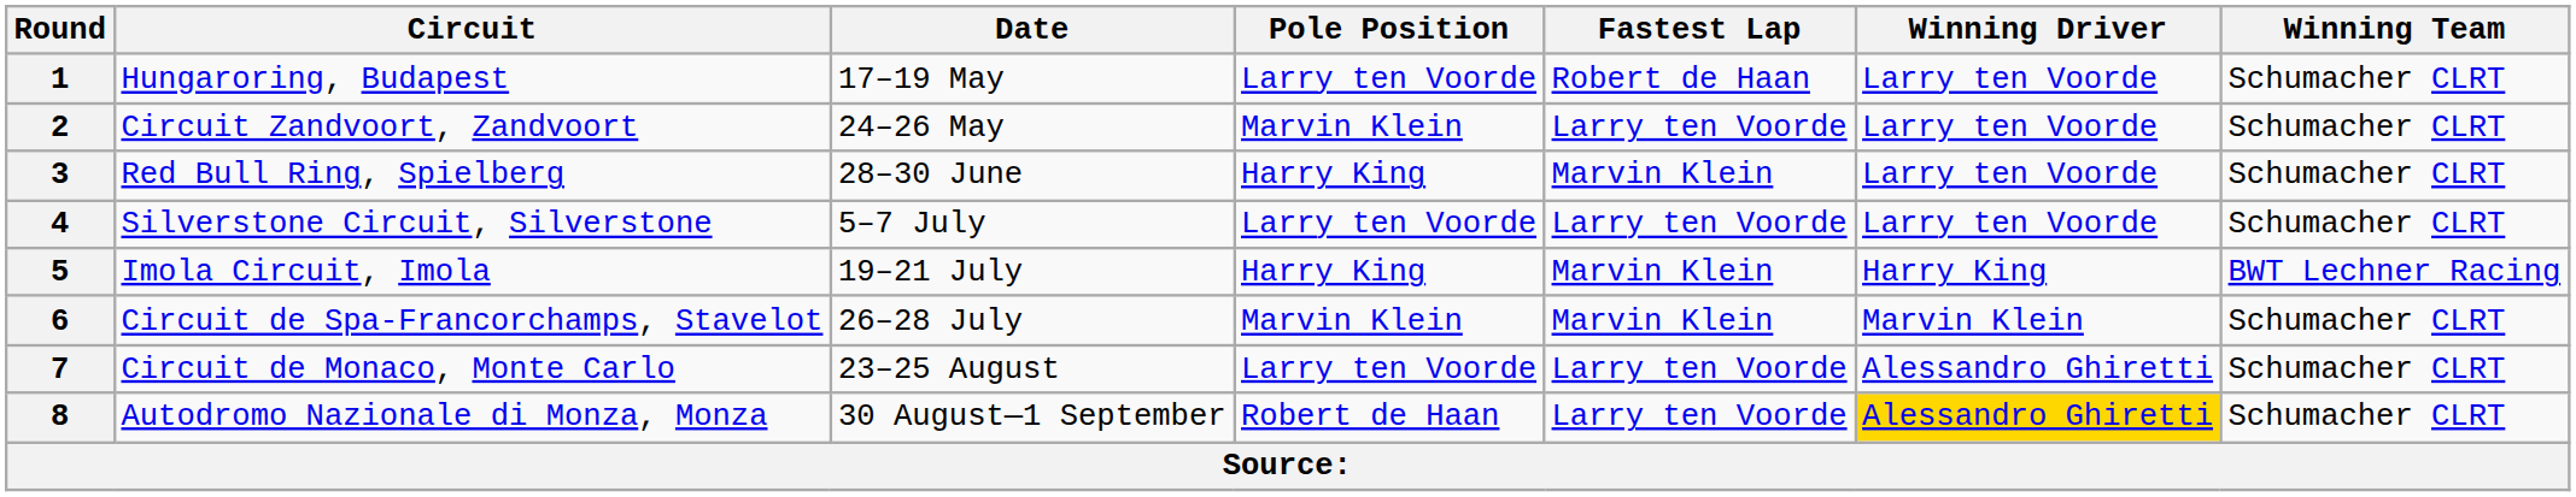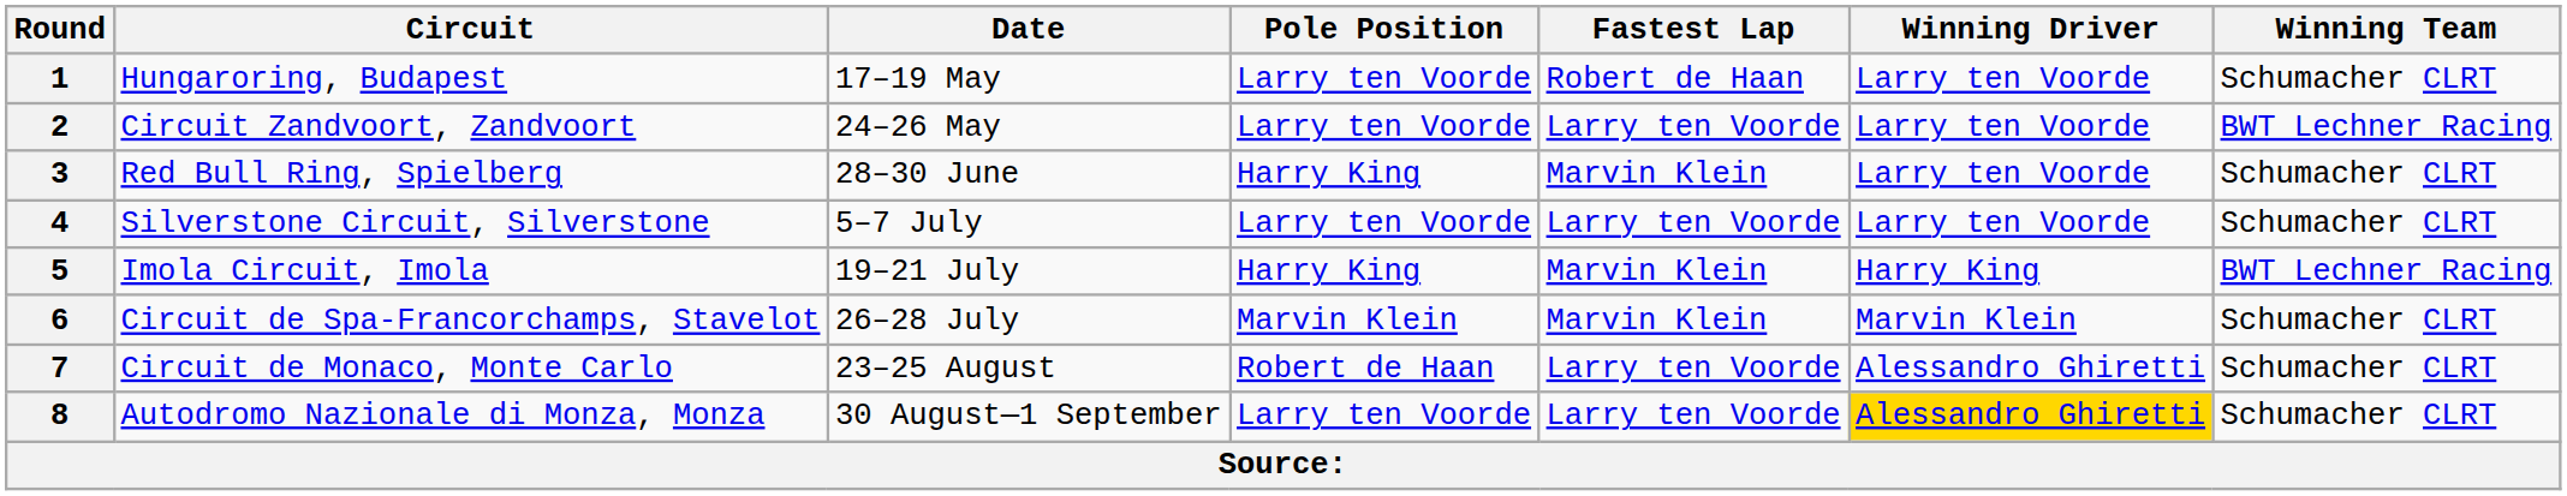2 | Pole Position: Marvin Klein -> Larry ten Voorde
2 | Winning Team: Schumacher CLRT -> BWT Lechner Racing
7 | Pole Position: Larry ten Voorde -> Robert de Haan
8 | Pole Position: Robert de Haan -> Larry ten Voorde
